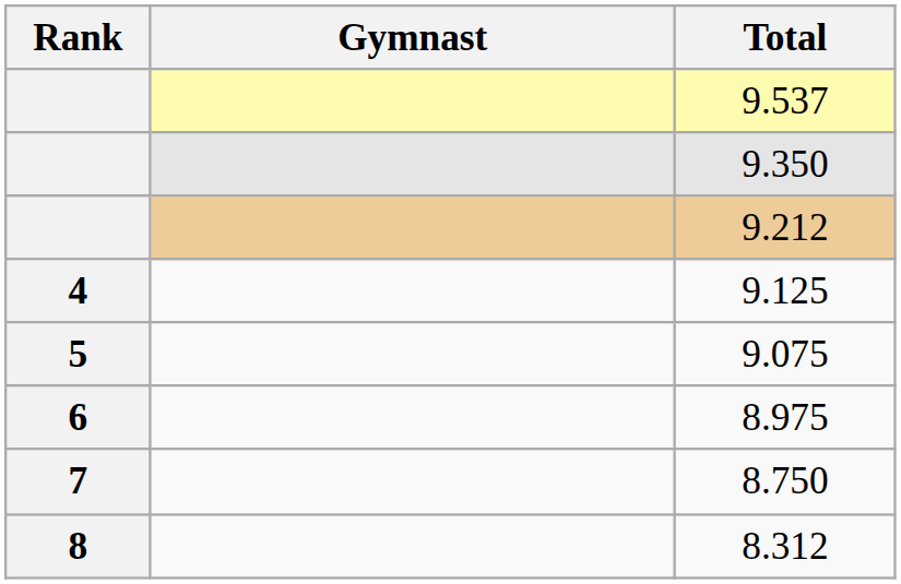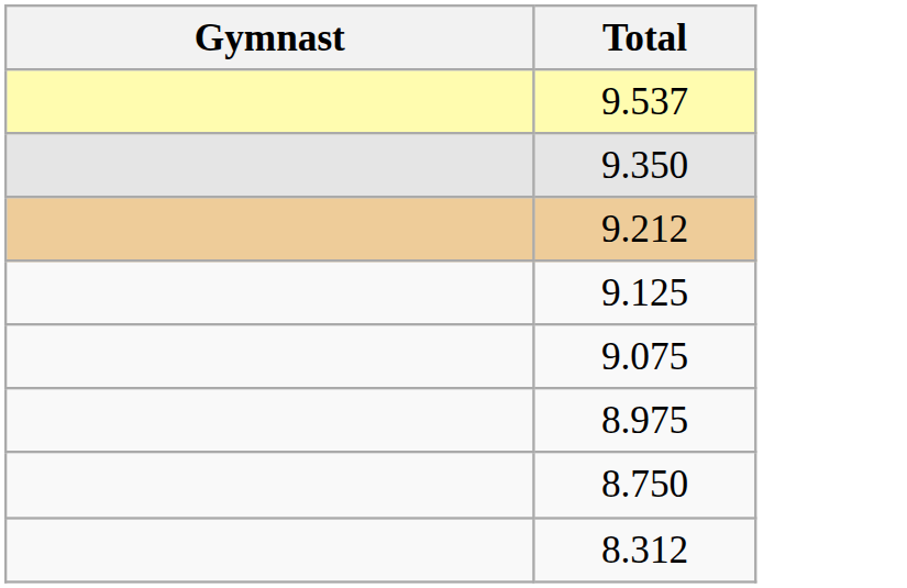- column: Rank | 4 | 5 | 6 | 7 | 8
